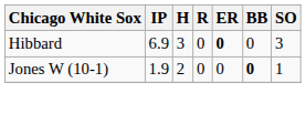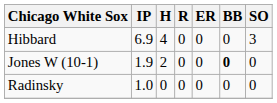Hibbard | H: 3 -> 4
Hibbard | ER: bold -> normal
Jones W (10-1) | SO: 1 -> 0
+ row: Radinsky | 1.0 | 0 | 0 | 0 | 0 | 0
